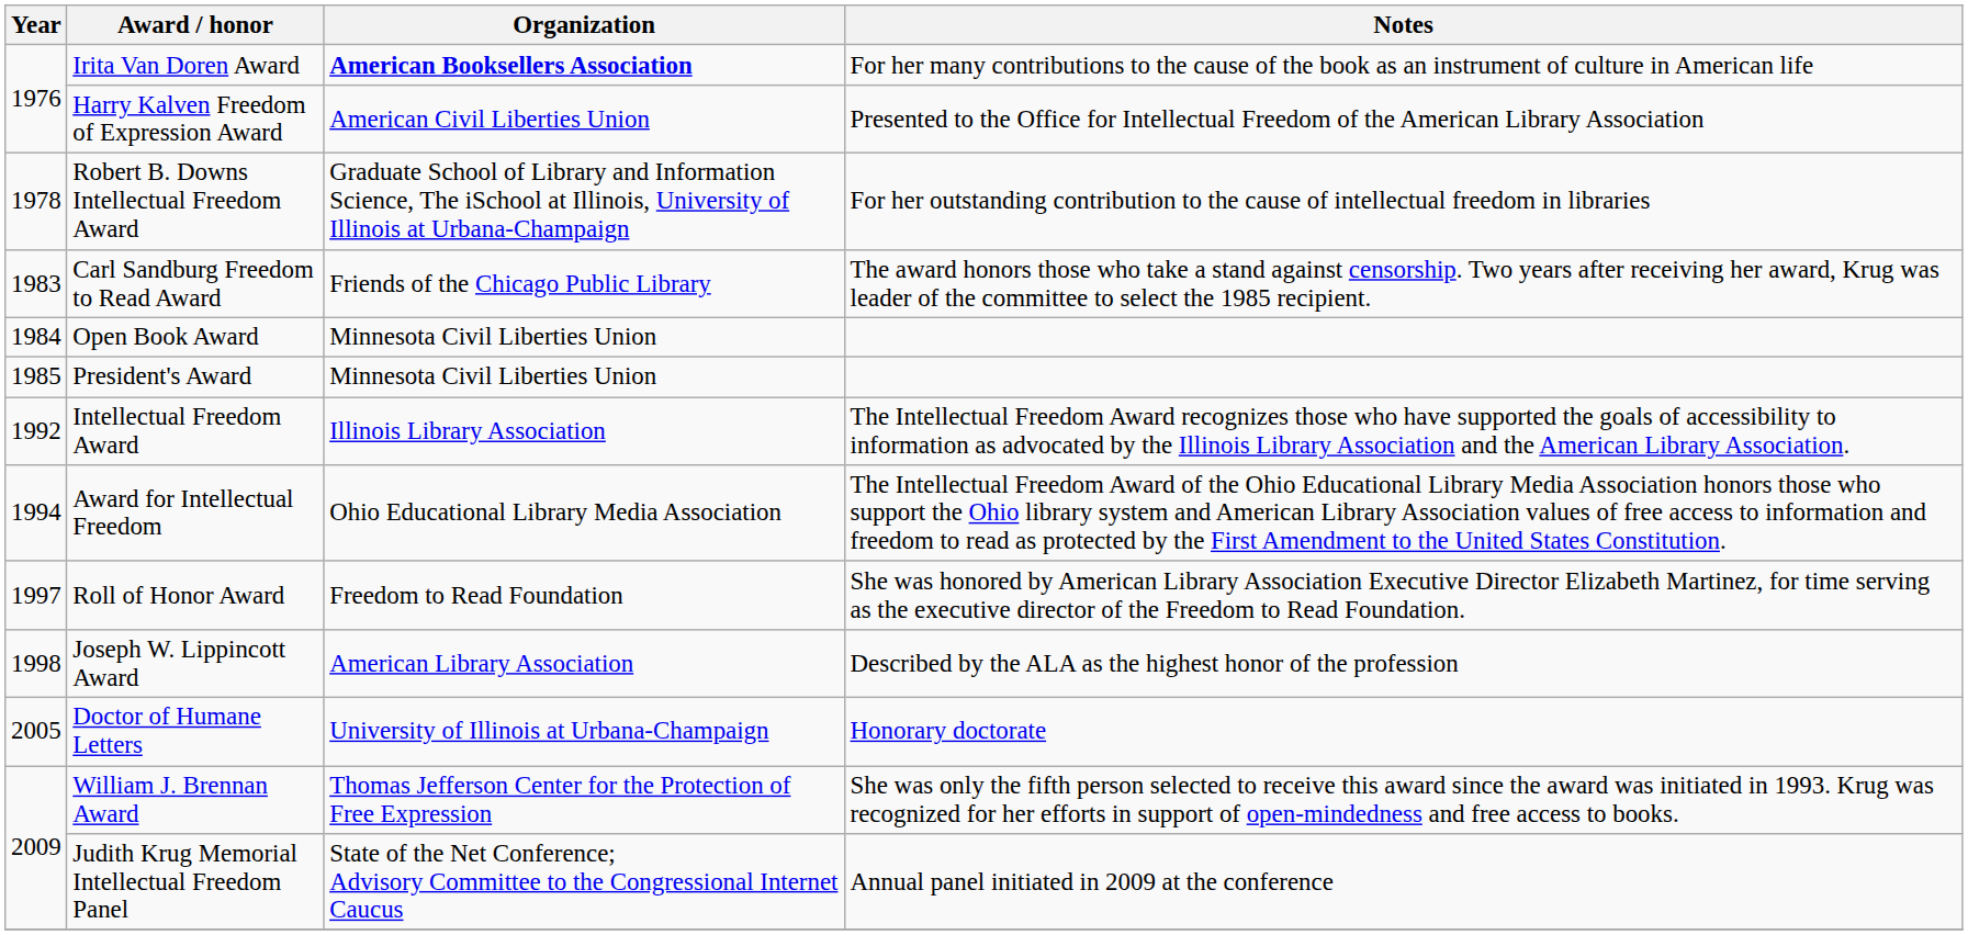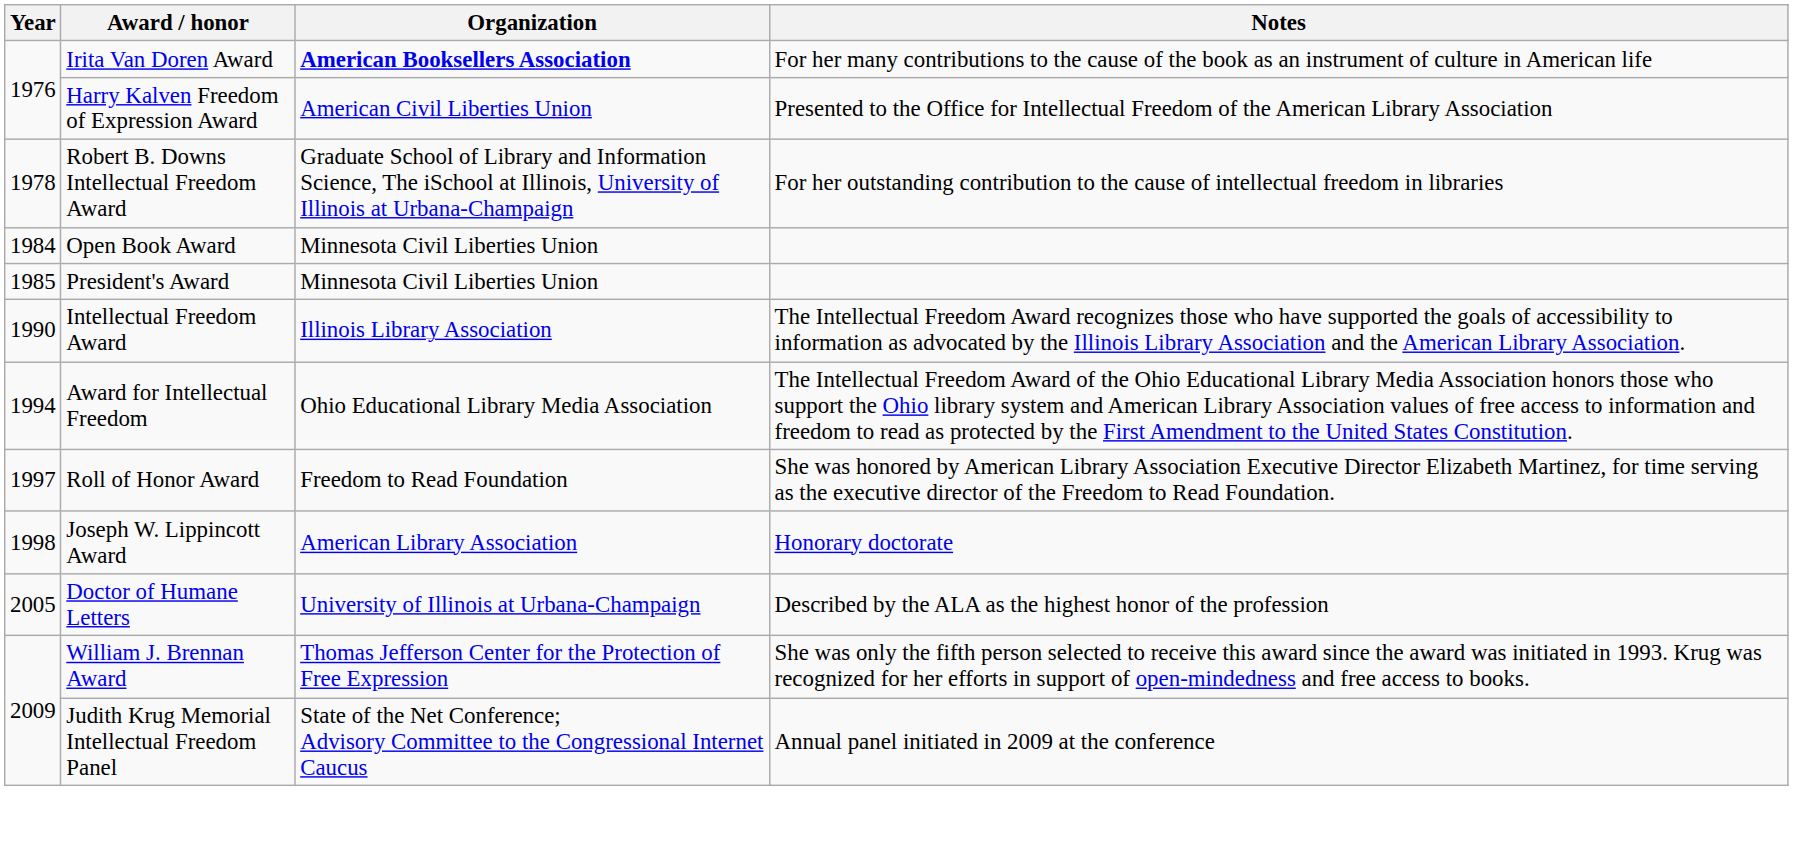- row: 1983 | Carl Sandburg Freedom to Read Award | Friends of the Chicago Public Library | The award honors those who take a stand against censorship. Two years after receiving her award, Krug was leader of the committee to select the 1985 recipient.
Intellectual Freedom Award | Year: 1992 -> 1990
Joseph W. Lippincott Award | Notes: Described by the ALA as the highest honor of the profession -> Honorary doctorate
Doctor of Humane Letters | Notes: Honorary doctorate -> Described by the ALA as the highest honor of the profession
